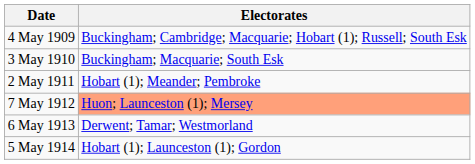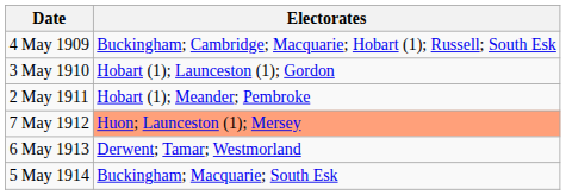3 May 1910 | Electorates: Buckingham; Macquarie; South Esk -> Hobart (1); Launceston (1); Gordon
5 May 1914 | Electorates: Hobart (1); Launceston (1); Gordon -> Buckingham; Macquarie; South Esk
